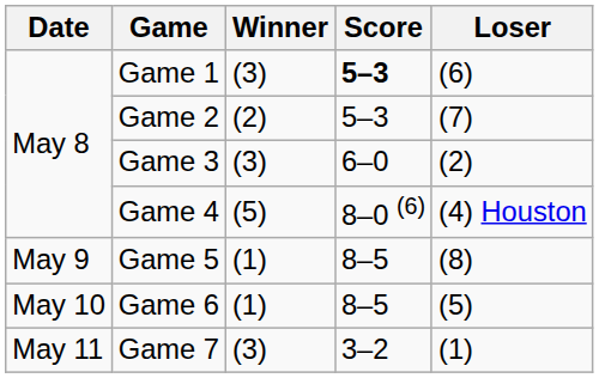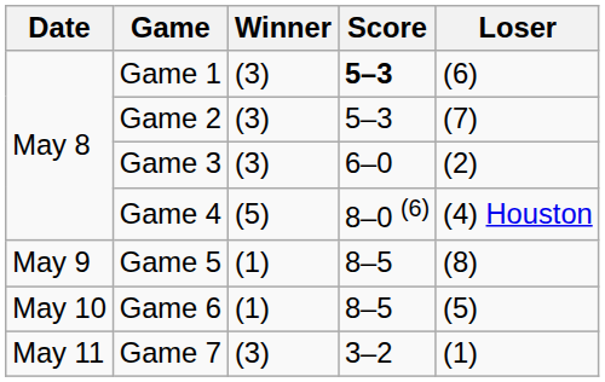Game 2 | Winner: (2) -> (3)
